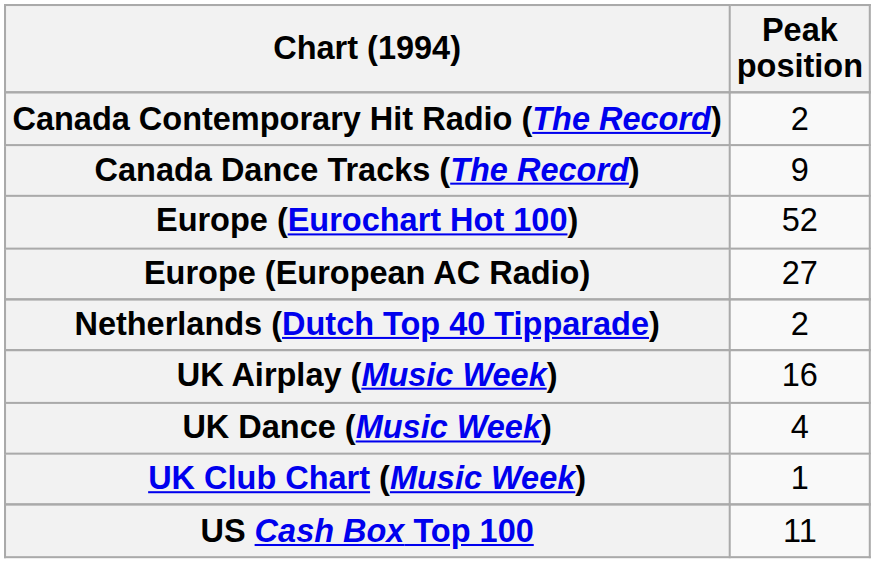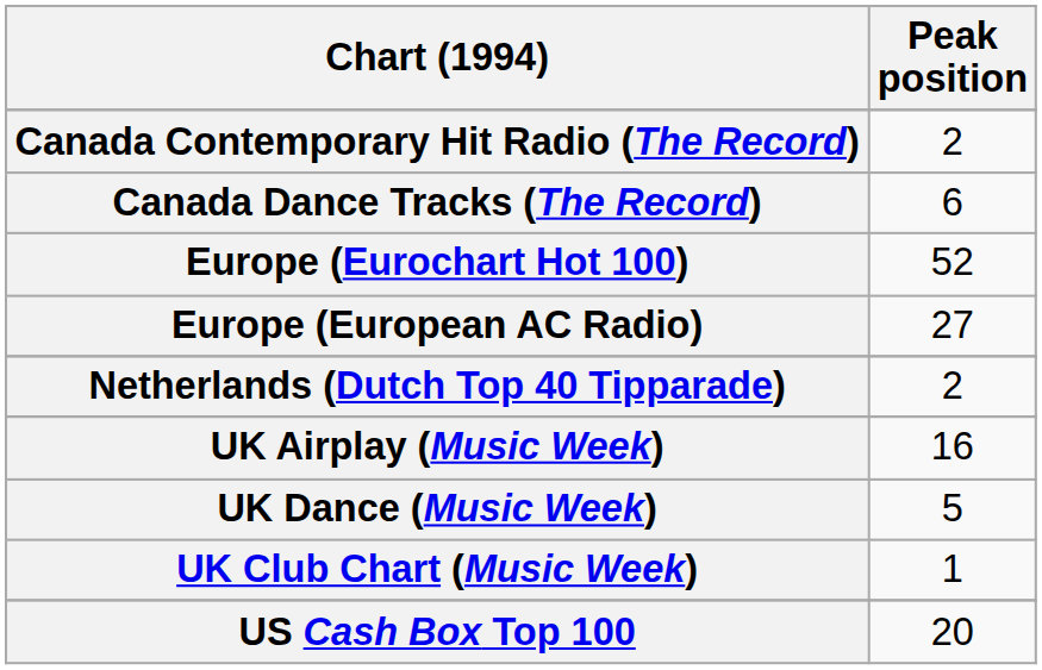Canada Dance Tracks (The Record) | Peak position: 9 -> 6
UK Dance (Music Week) | Peak position: 4 -> 5
US Cash Box Top 100 | Peak position: 11 -> 20
